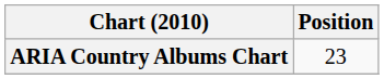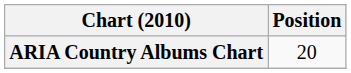ARIA Country Albums Chart | Position: 23 -> 20
